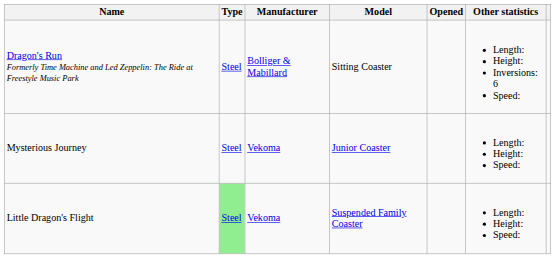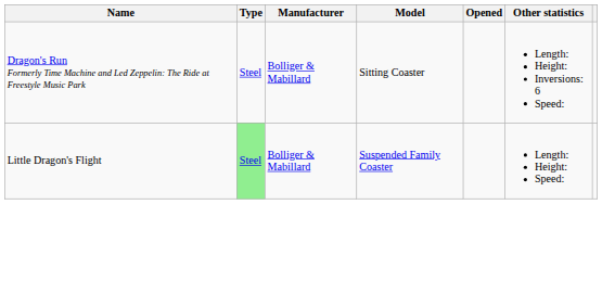- row: Mysterious Journey | Steel | Vekoma | Junior Coaster | Length: Height: Speed:
Little Dragon's Flight | Manufacturer: Vekoma -> Bolliger & Mabillard
